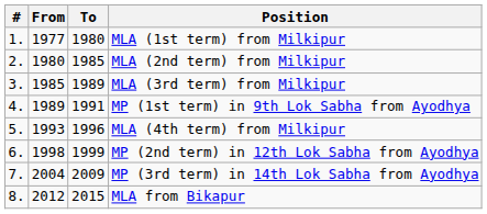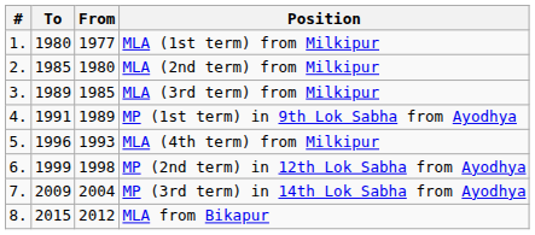columns swapped: From <-> To
